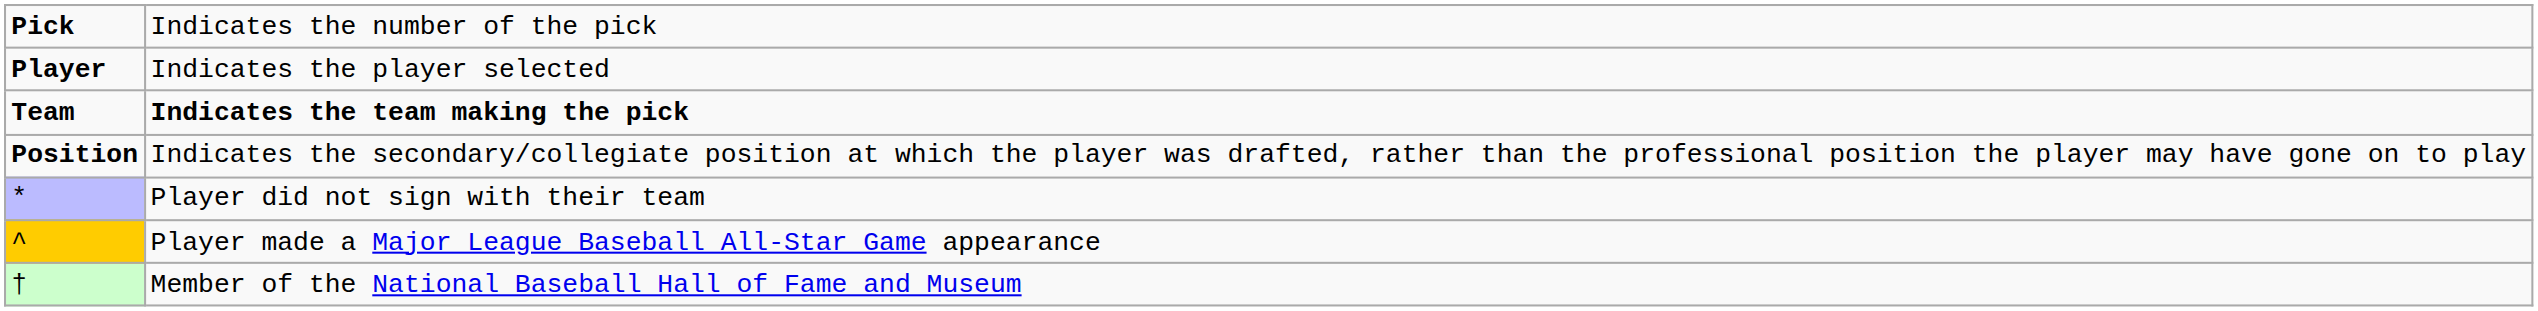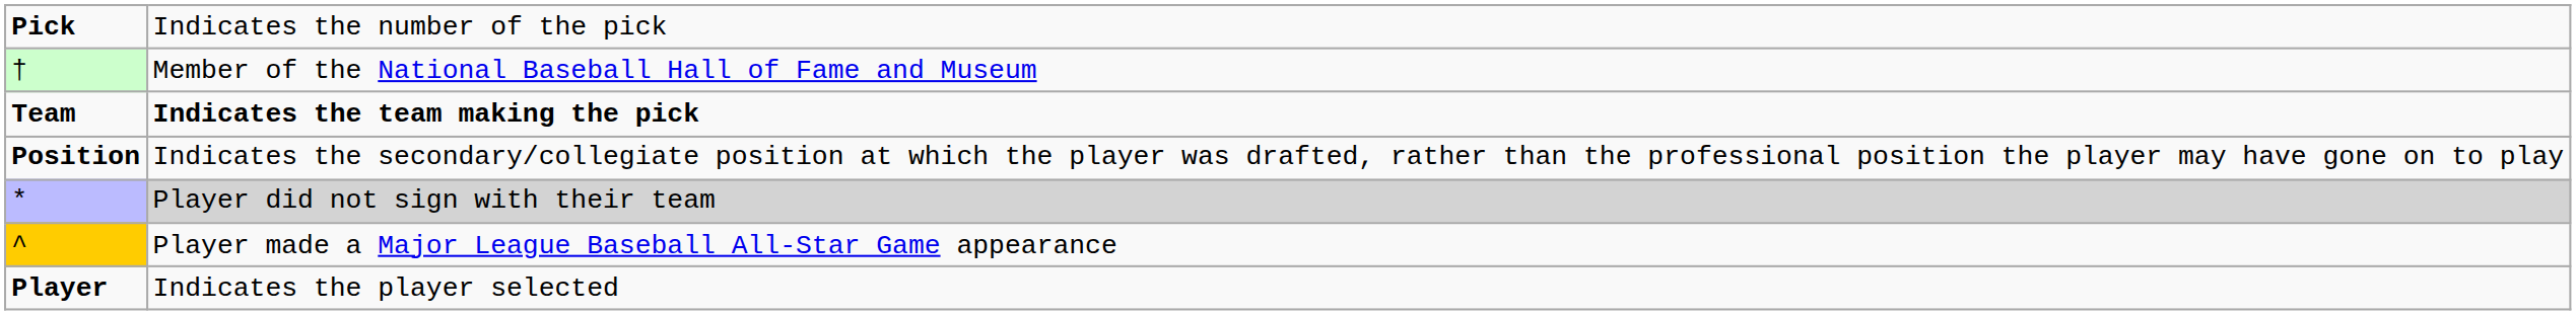rows swapped: Player <-> †
* | column 2: no background -> lightgrey background
